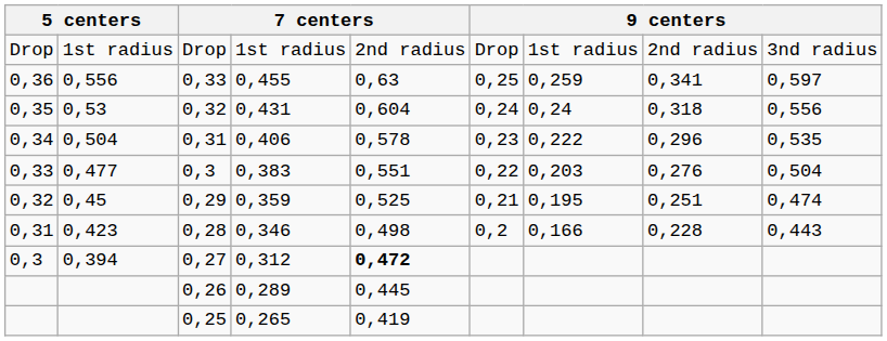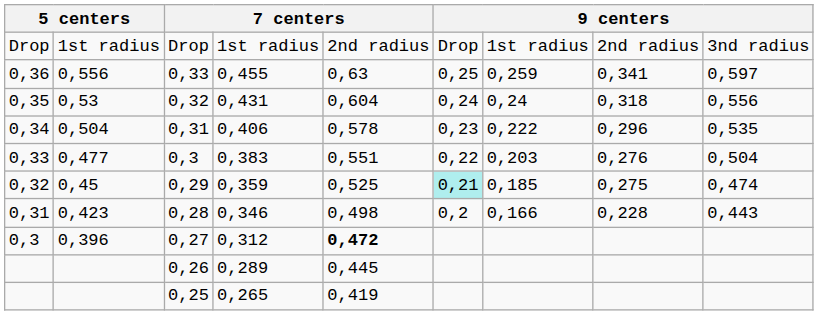0,29 | column 6: no background -> paleturquoise background
0,29 | column 7: 0,195 -> 0,185
0,29 | column 8: 0,251 -> 0,275
0,27 | column 2: 0,394 -> 0,396
